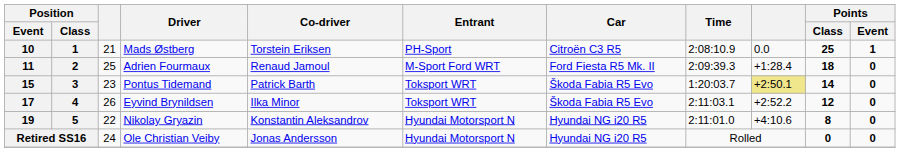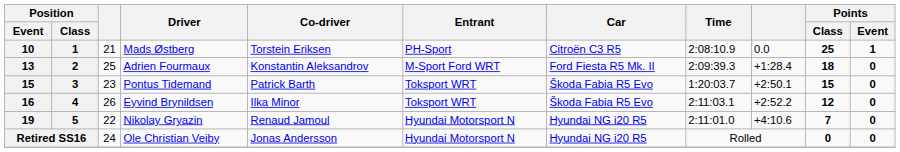Adrien Fourmaux | Position / Event: 11 -> 13
Adrien Fourmaux | Co-driver: Renaud Jamoul -> Konstantin Aleksandrov
Pontus Tidemand | column 9: khaki background -> no background
Pontus Tidemand | Points / Class: 14 -> 15
Eyvind Brynildsen | Position / Event: 17 -> 16
Nikolay Gryazin | Co-driver: Konstantin Aleksandrov -> Renaud Jamoul
Nikolay Gryazin | Points / Class: 8 -> 7
